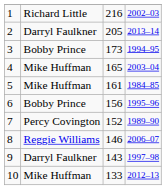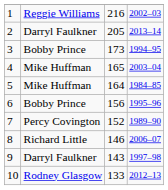1 | column 2: Richard Little -> Reggie Williams
5 | column 3: 161 -> 164
8 | column 2: Reggie Williams -> Richard Little
10 | column 2: Mike Huffman -> Rodney Glasgow
